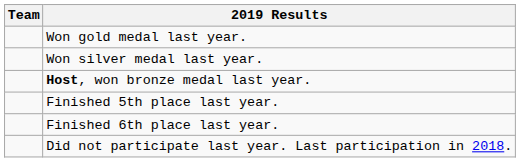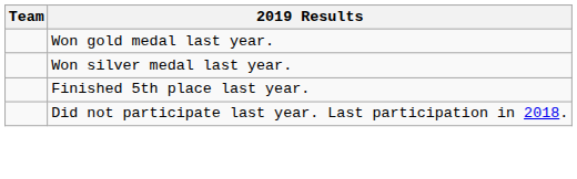- row: Host, won bronze medal last year.
- row: Finished 6th place last year.
